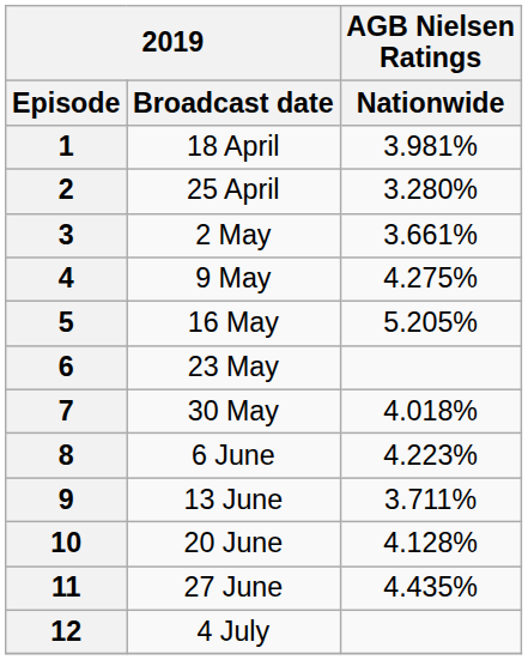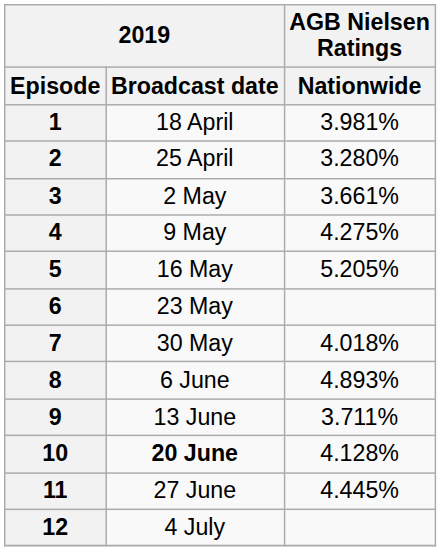8 | AGB Nielsen Ratings / Nationwide: 4.223% -> 4.893%
10 | 2019 / Broadcast date: normal -> bold
11 | AGB Nielsen Ratings / Nationwide: 4.435% -> 4.445%
